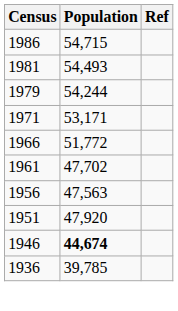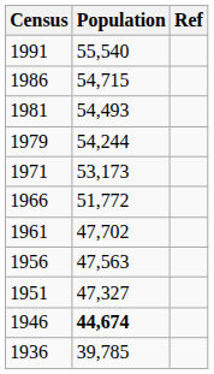+ row: 1991 | 55,540
1971 | Population: 53,171 -> 53,173
1951 | Population: 47,920 -> 47,327
